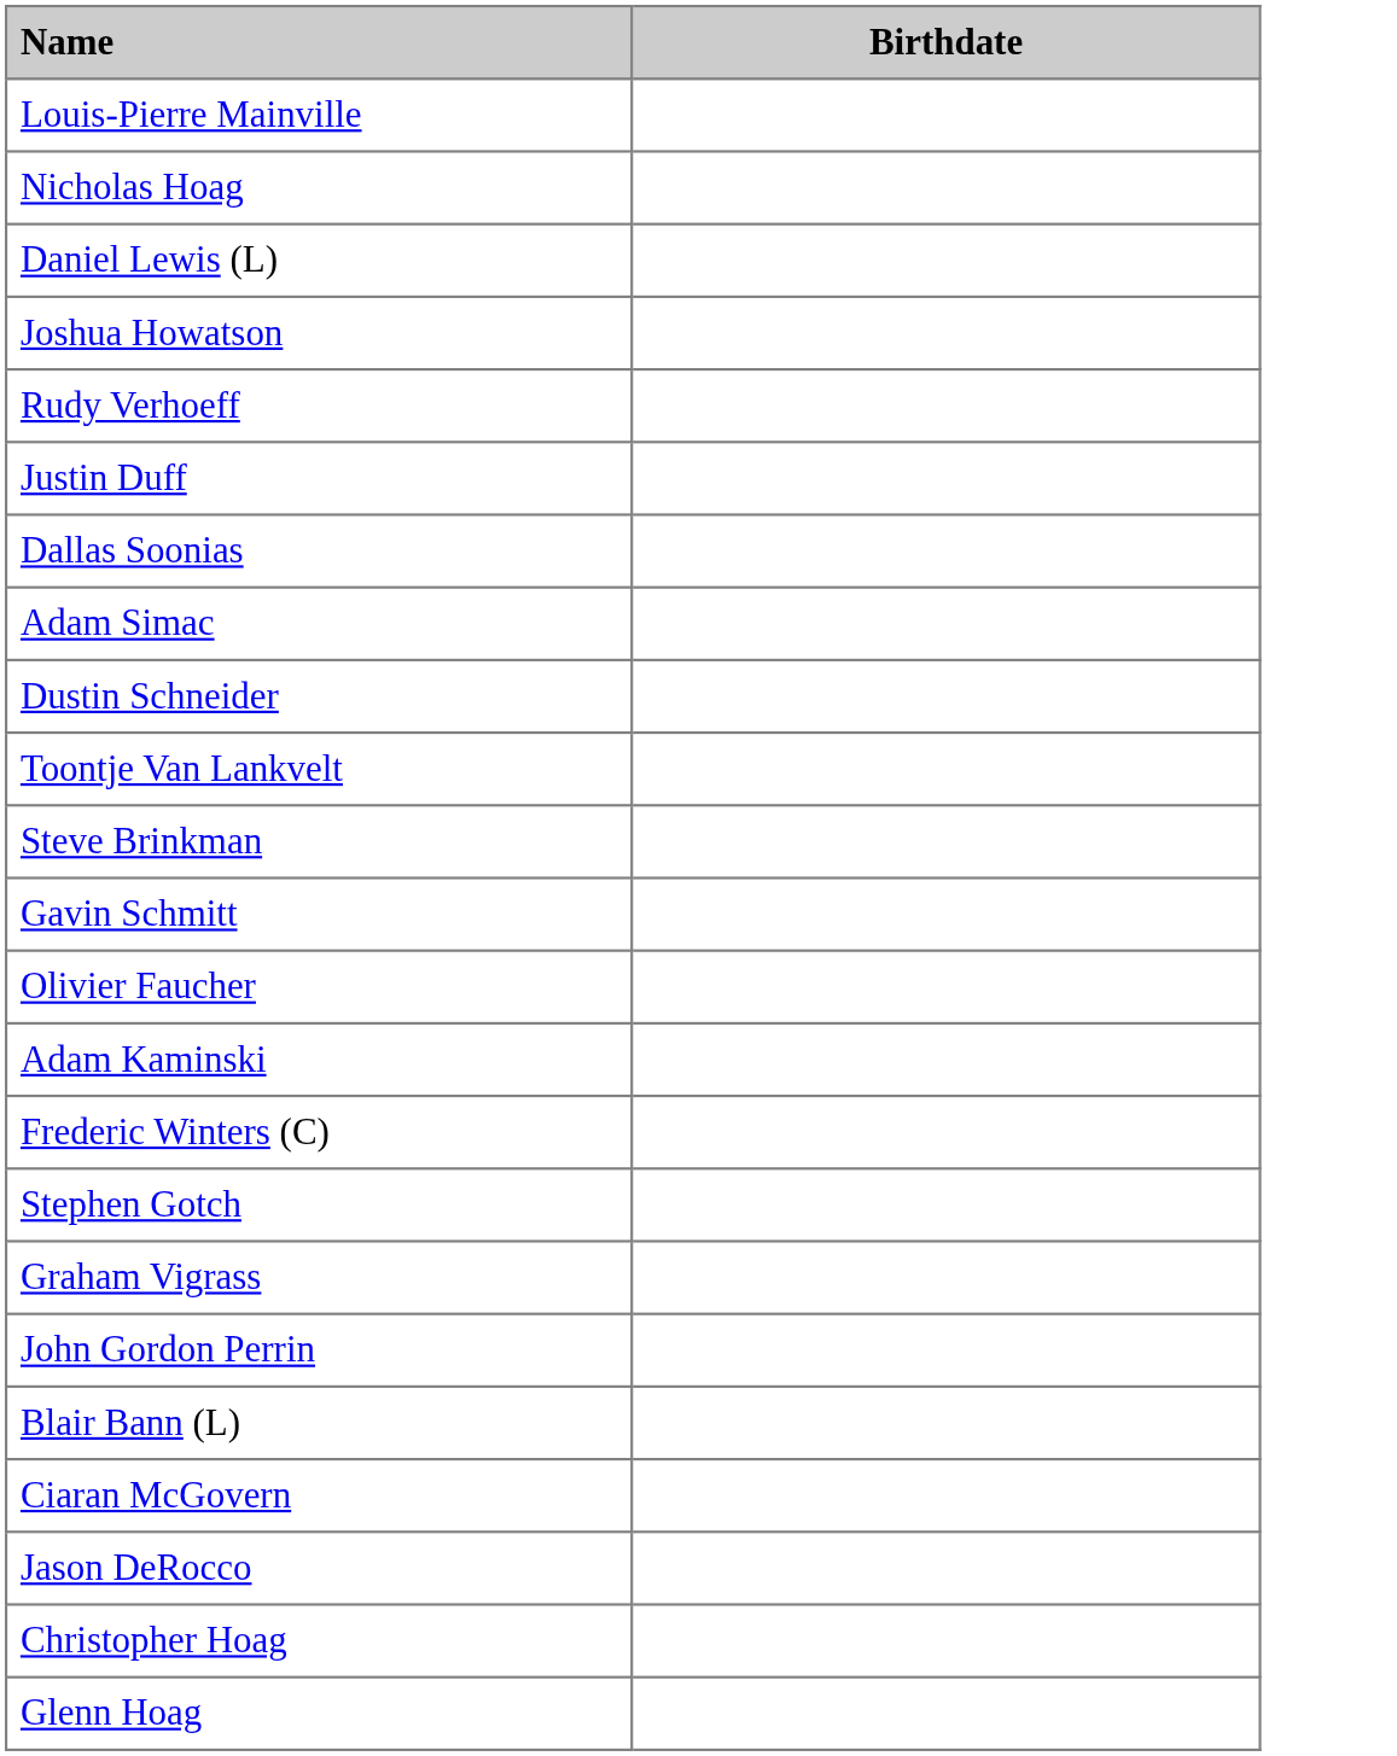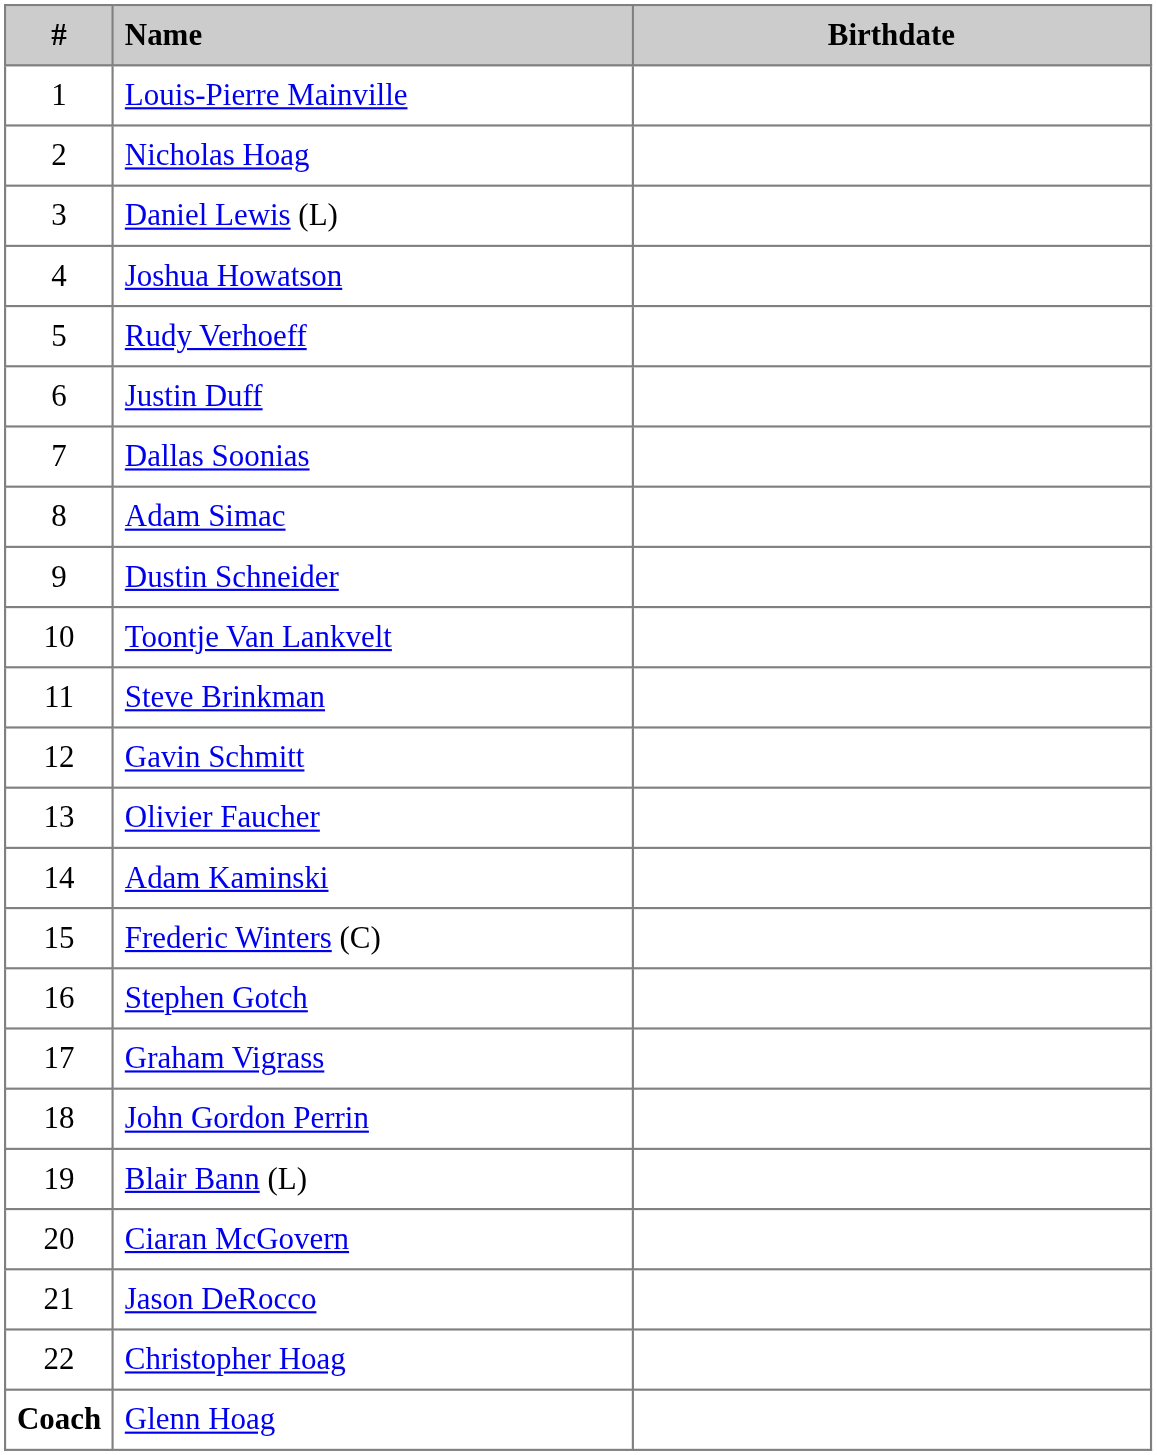+ column: # | 1 | 2 | 3 | 4 | 5 | 6 | 7 | 8 | 9 | 10 | 11 | 12 | 13 | 14 | 15 | 16 | 17 | 18 | 19 | 20 | 21 | 22 | Coach
